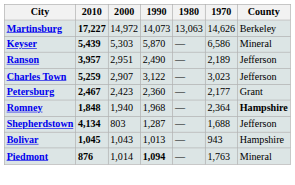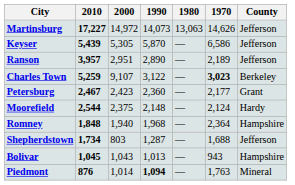Martinsburg | County: Berkeley -> Jefferson
Keyser | 2000: 5,303 -> 5,305
Keyser | County: Mineral -> Jefferson
Ranson | 1990: 2,490 -> 2,890
Charles Town | 2000: 2,907 -> 9,107
Charles Town | 1970: normal -> bold
Charles Town | County: Jefferson -> Berkeley
+ row: Moorefield | 2,544 | 2,375 | 2,148 | — | 2,124 | Hardy
Romney | County: bold -> normal
Shepherdstown | 2010: 4,134 -> 1,734
